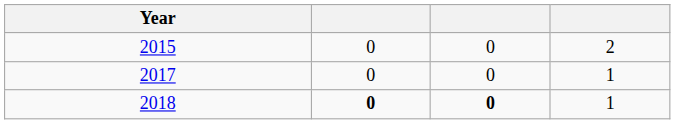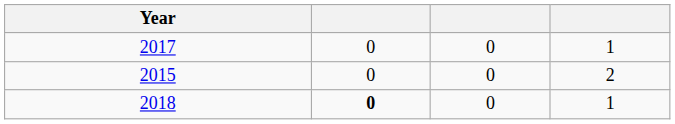rows swapped: 2015 <-> 2017
2018 | column 3: bold -> normal
